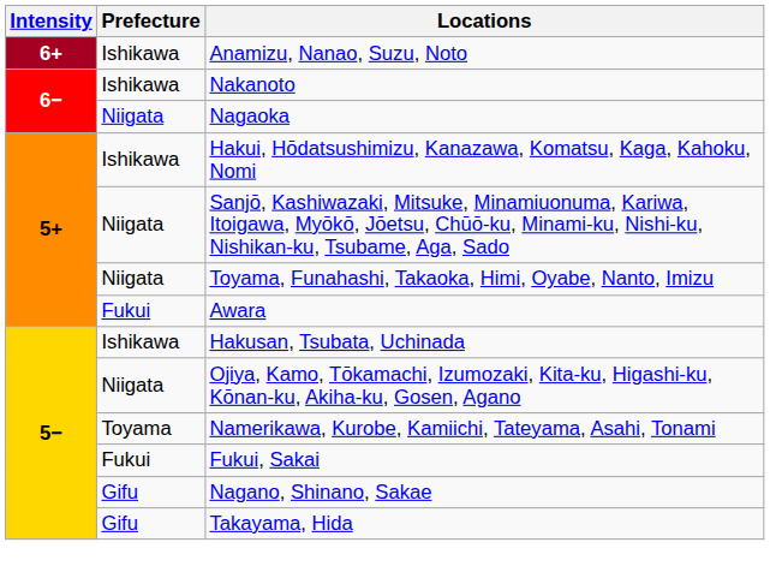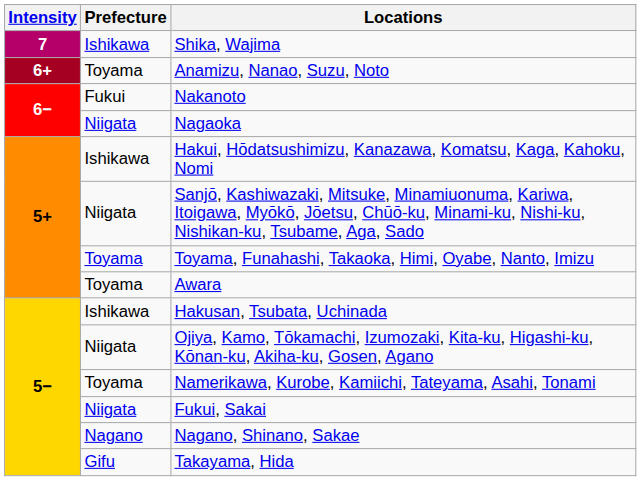+ row: 7 | Ishikawa | Shika, Wajima
Anamizu, Nanao, Suzu, Noto | Prefecture: Ishikawa -> Toyama
Nakanoto | Prefecture: Ishikawa -> Fukui
Toyama, Funahashi, Takaoka, Himi, Oyabe, Nanto, Imizu | Prefecture: Niigata -> Toyama
Awara | Prefecture: Fukui -> Toyama
Fukui, Sakai | Prefecture: Fukui -> Niigata
Nagano, Shinano, Sakae | Prefecture: Gifu -> Nagano
